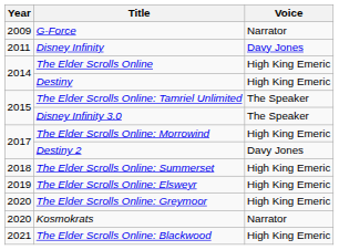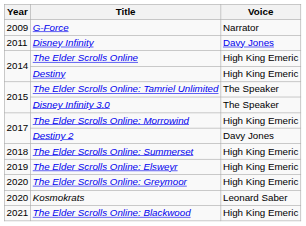Kosmokrats | Voice: Narrator -> Leonard Saber
